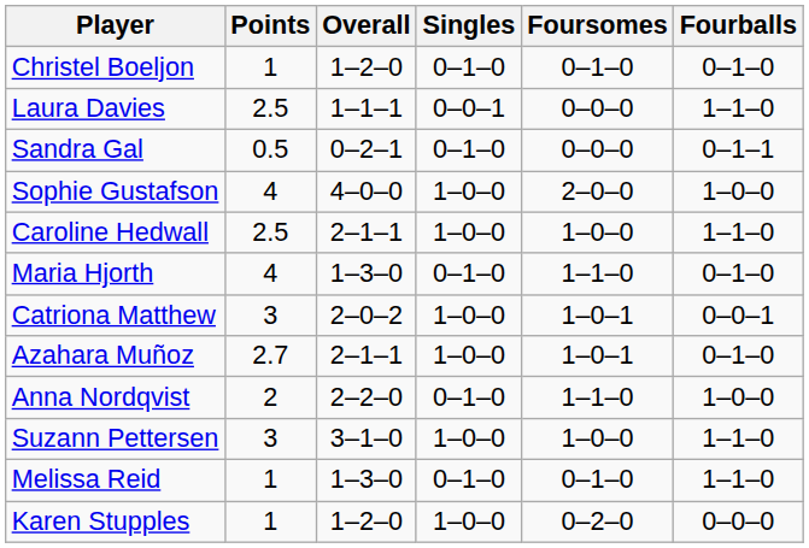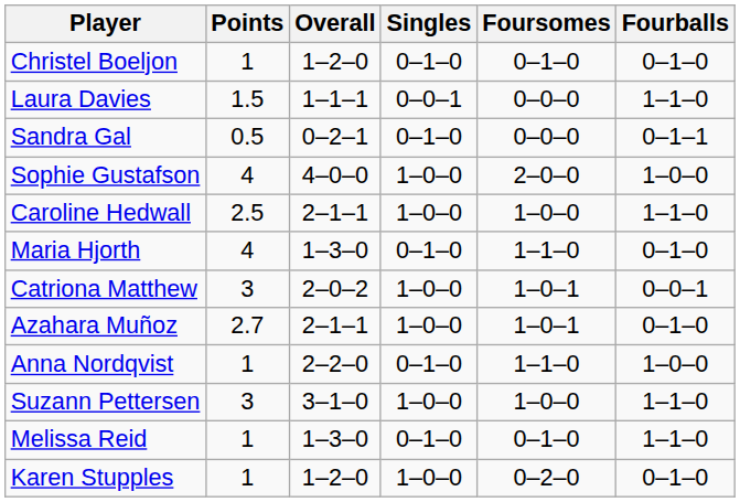Laura Davies | Points: 2.5 -> 1.5
Anna Nordqvist | Points: 2 -> 1
Karen Stupples | Fourballs: 0–0–0 -> 0–1–0
